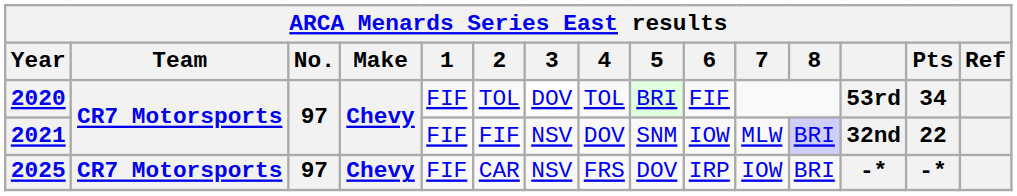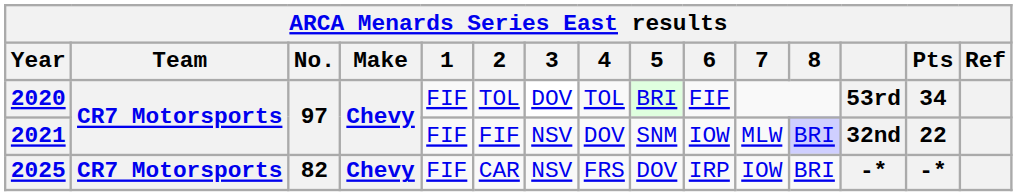2025 | No.: 97 -> 82
